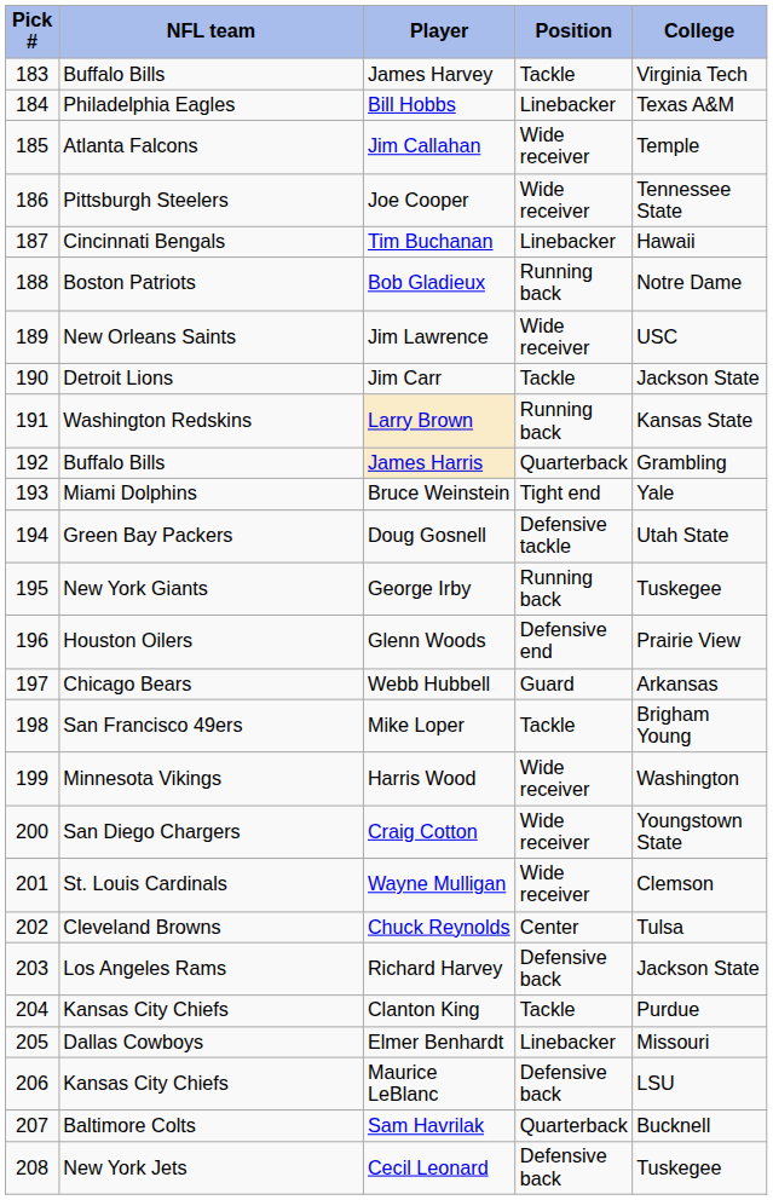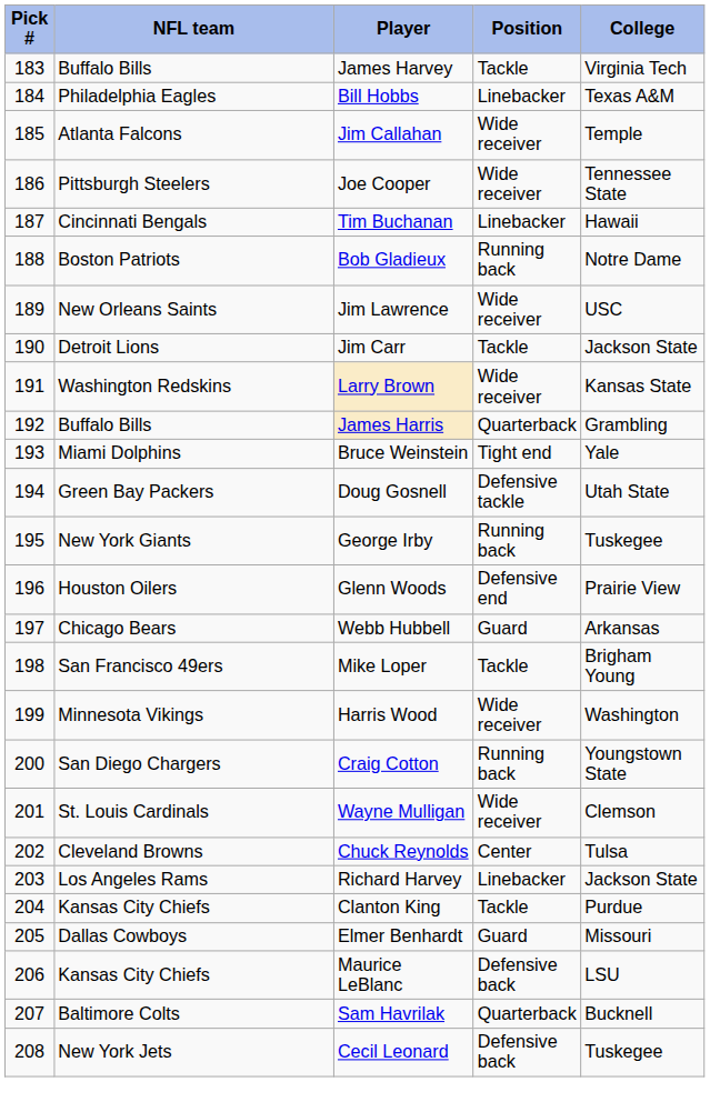Larry Brown | Position: Running back -> Wide receiver
Craig Cotton | Position: Wide receiver -> Running back
Richard Harvey | Position: Defensive back -> Linebacker
Elmer Benhardt | Position: Linebacker -> Guard
